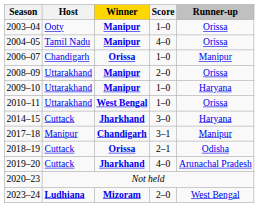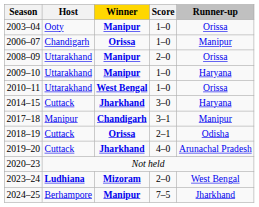- row: 2004–05 | Tamil Nadu | Manipur | 4–0 | Orissa
+ row: 2024–25 | Berhampore | Manipur | 7–5 | Jharkhand
